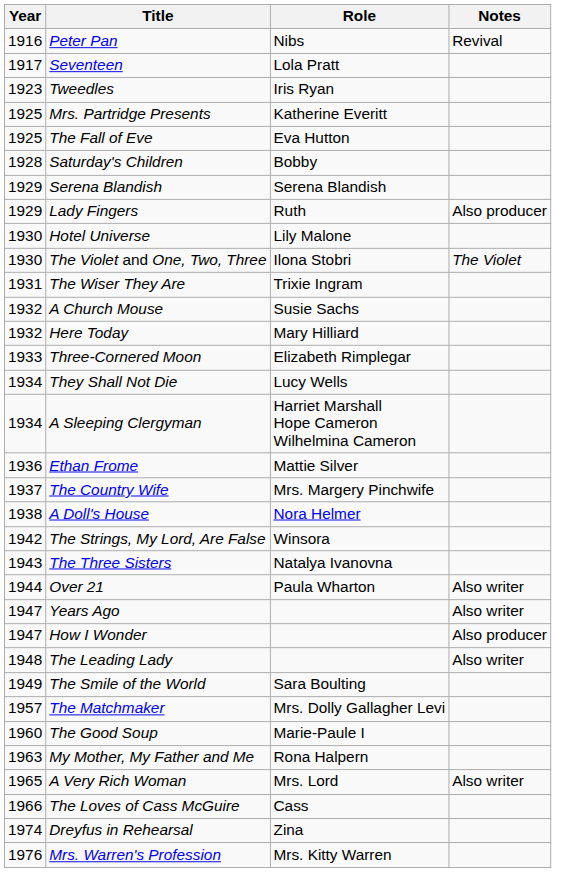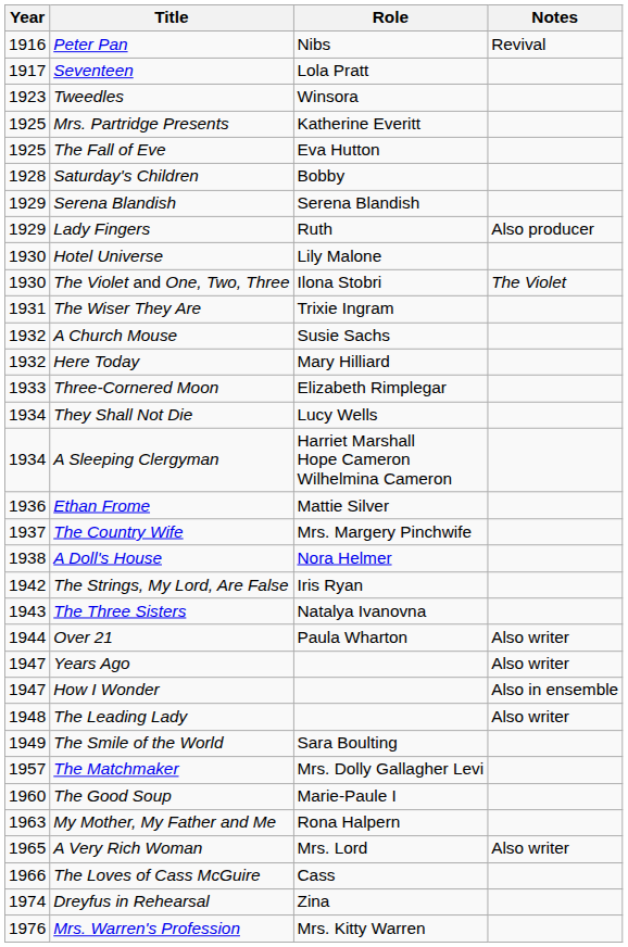Tweedles | Role: Iris Ryan -> Winsora
The Strings, My Lord, Are False | Role: Winsora -> Iris Ryan
How I Wonder | Notes: Also producer -> Also in ensemble
